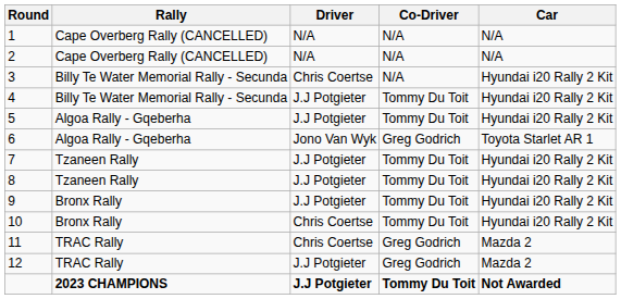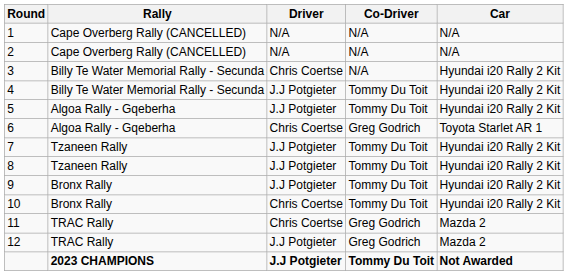6 | Driver: Jono Van Wyk -> Chris Coertse
